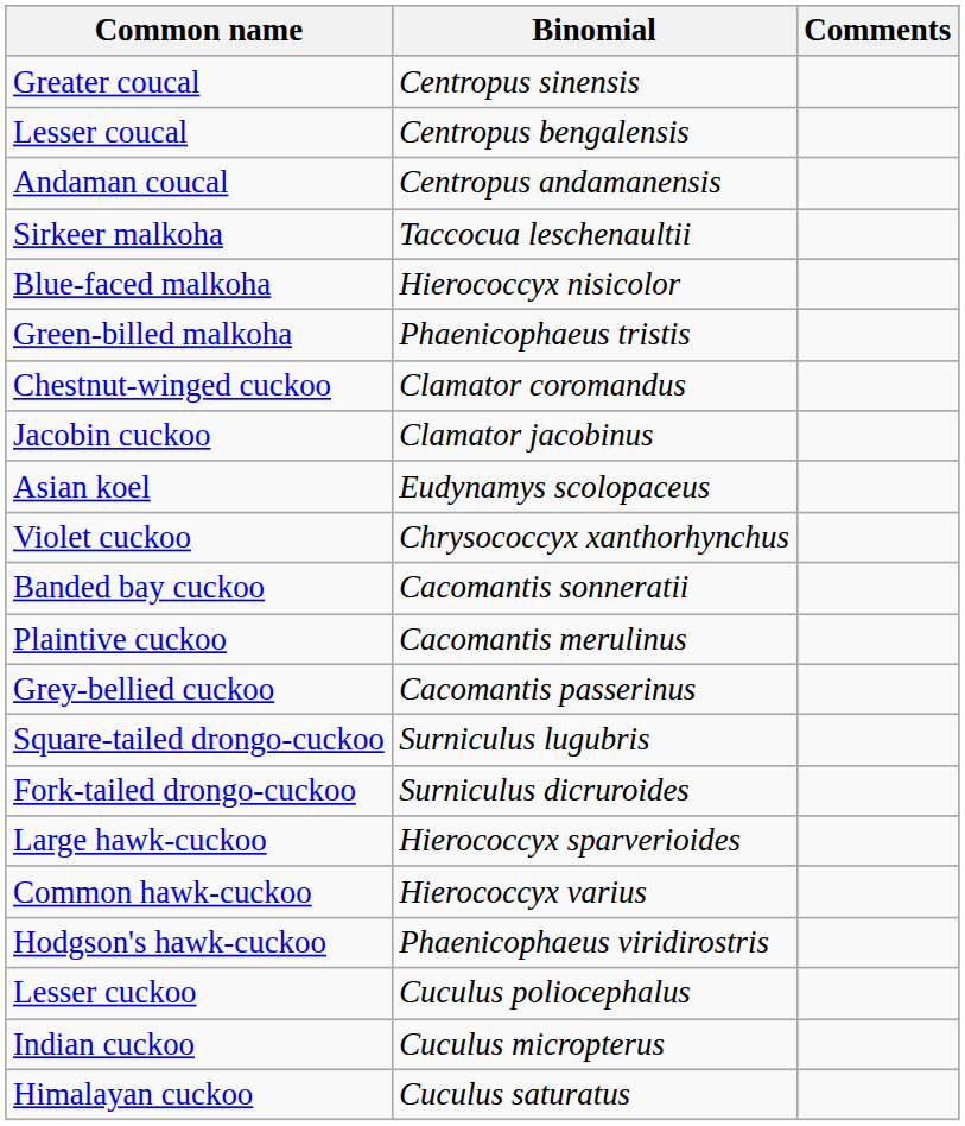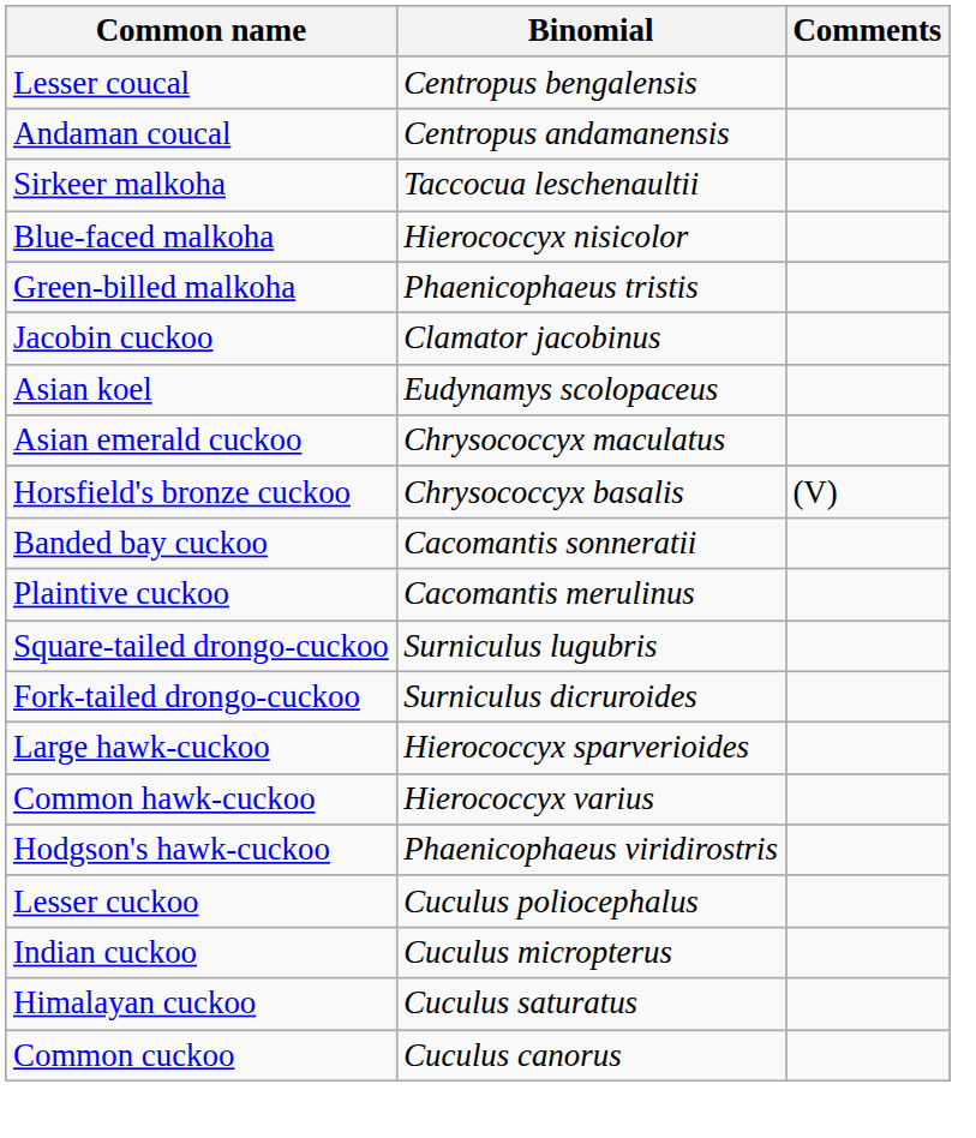- row: Greater coucal | Centropus sinensis
- row: Chestnut-winged cuckoo | Clamator coromandus
+ row: Asian emerald cuckoo | Chrysococcyx maculatus
- row: Violet cuckoo | Chrysococcyx xanthorhynchus
+ row: Horsfield's bronze cuckoo | Chrysococcyx basalis | (V)
- row: Grey-bellied cuckoo | Cacomantis passerinus
+ row: Common cuckoo | Cuculus canorus
